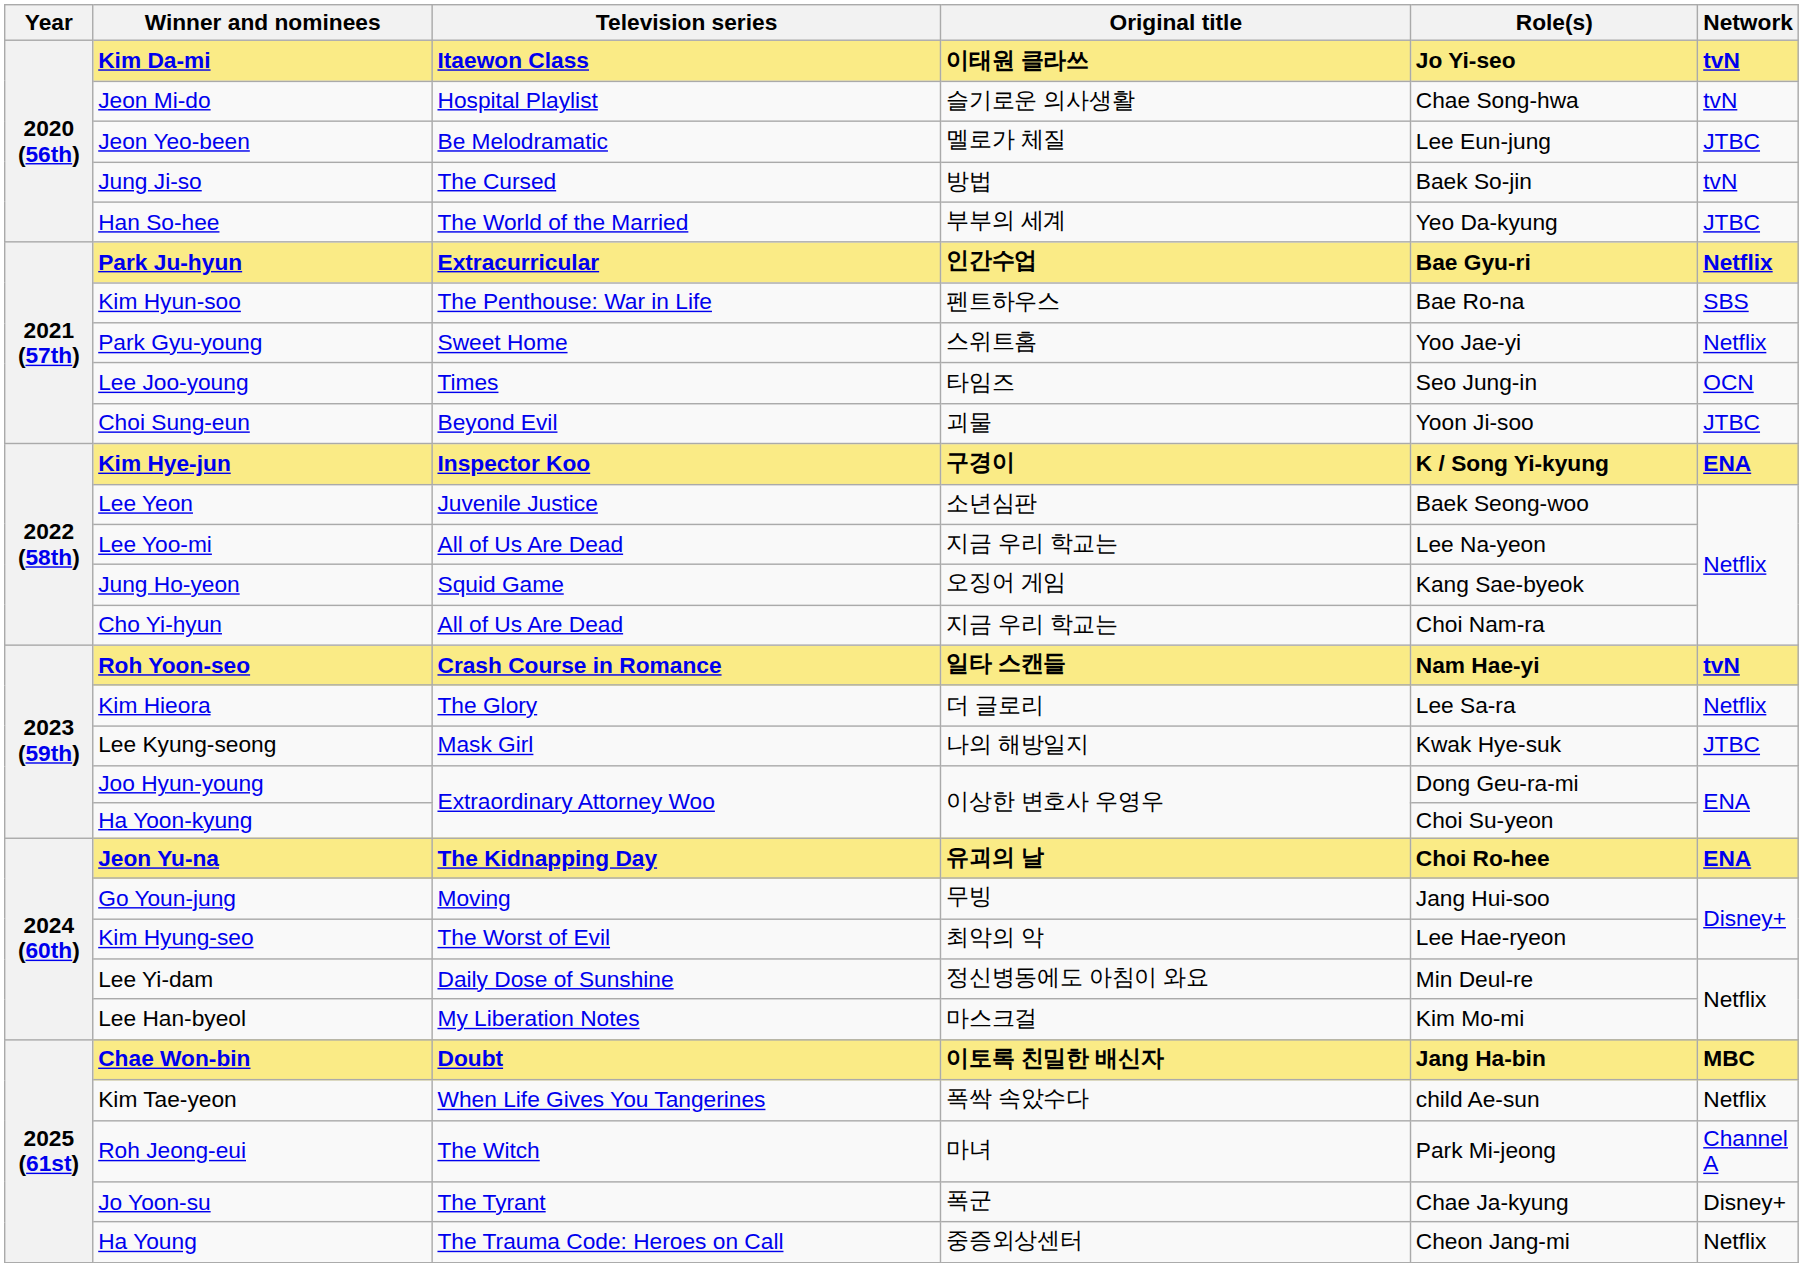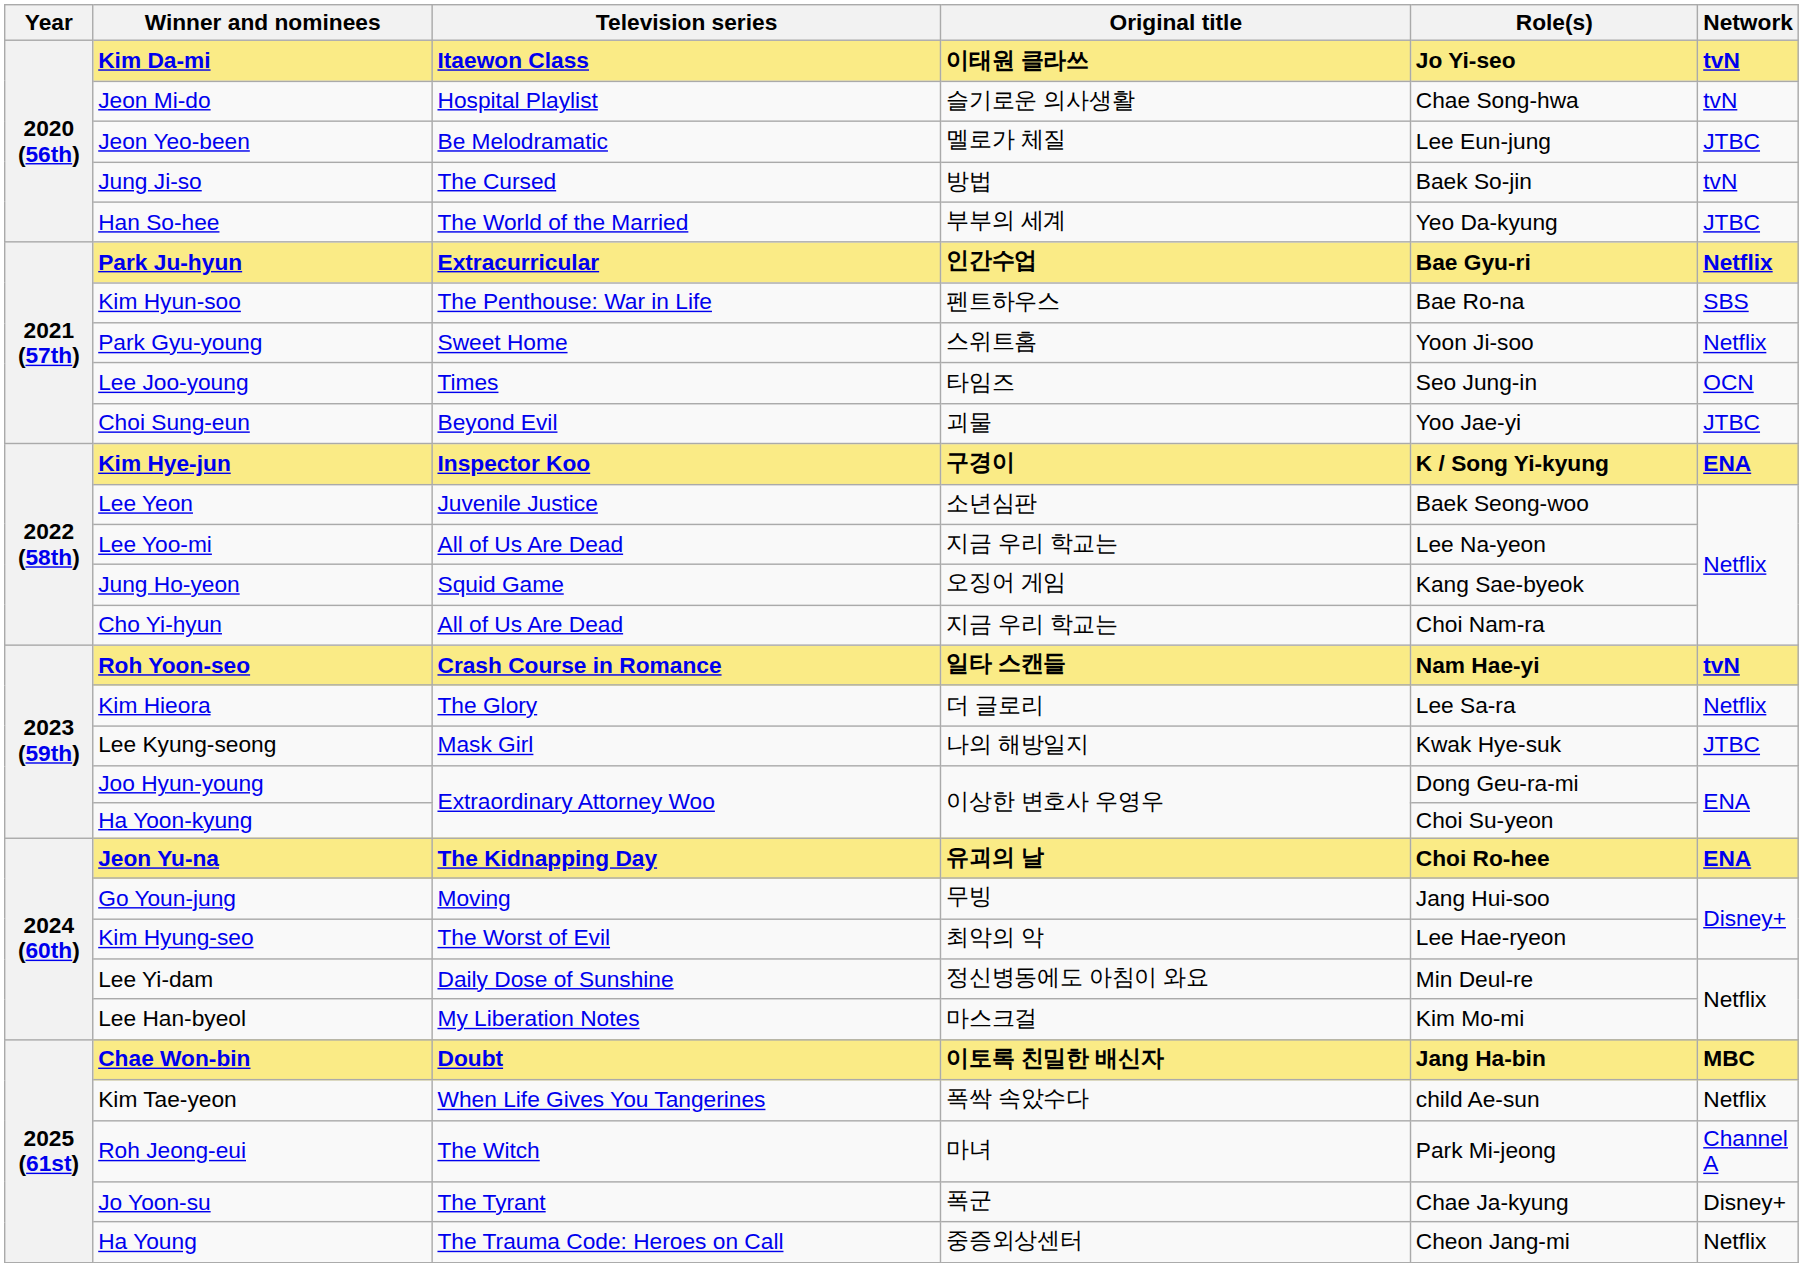Park Gyu-young | Role(s): Yoo Jae-yi -> Yoon Ji-soo
Choi Sung-eun | Role(s): Yoon Ji-soo -> Yoo Jae-yi
